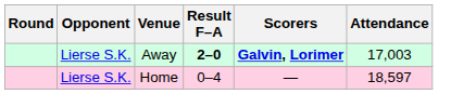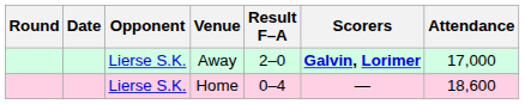+ column: Date
Away | Result F–A: bold -> normal
Away | Attendance: 17,003 -> 17,000
Home | Attendance: 18,597 -> 18,600
